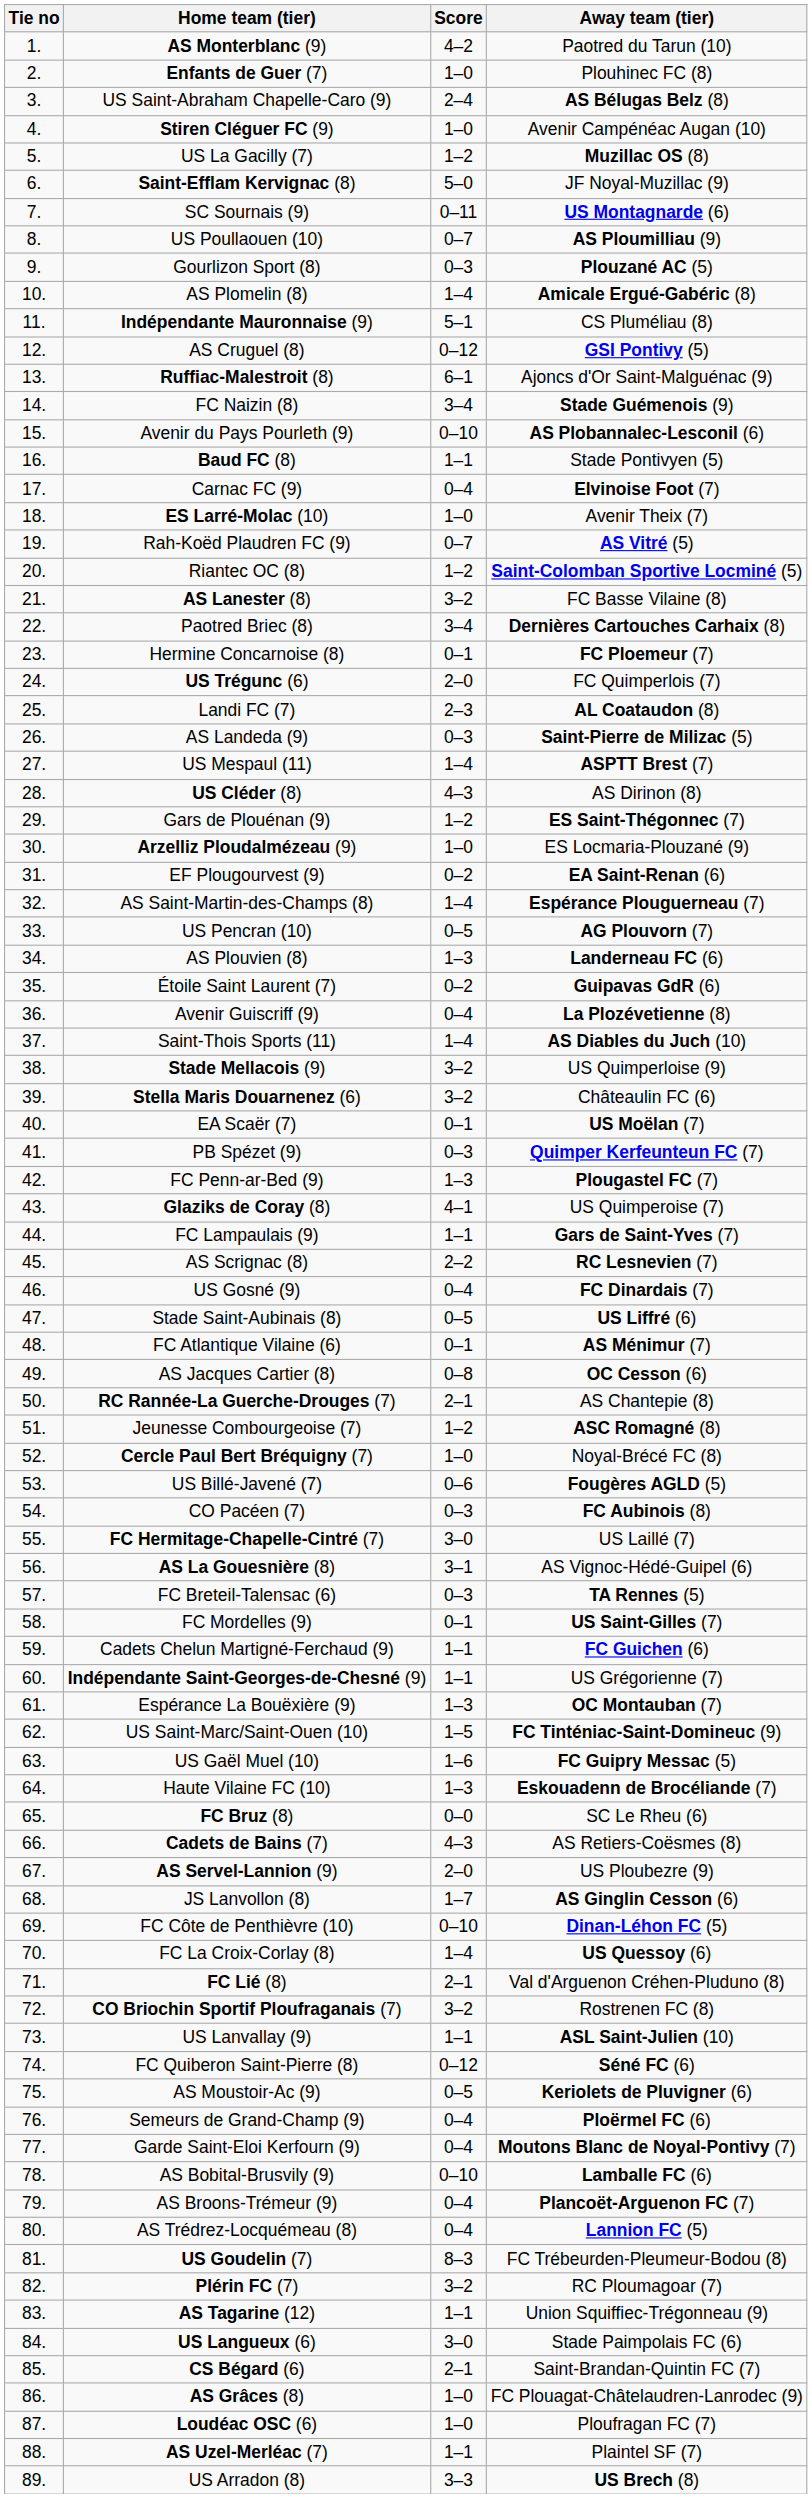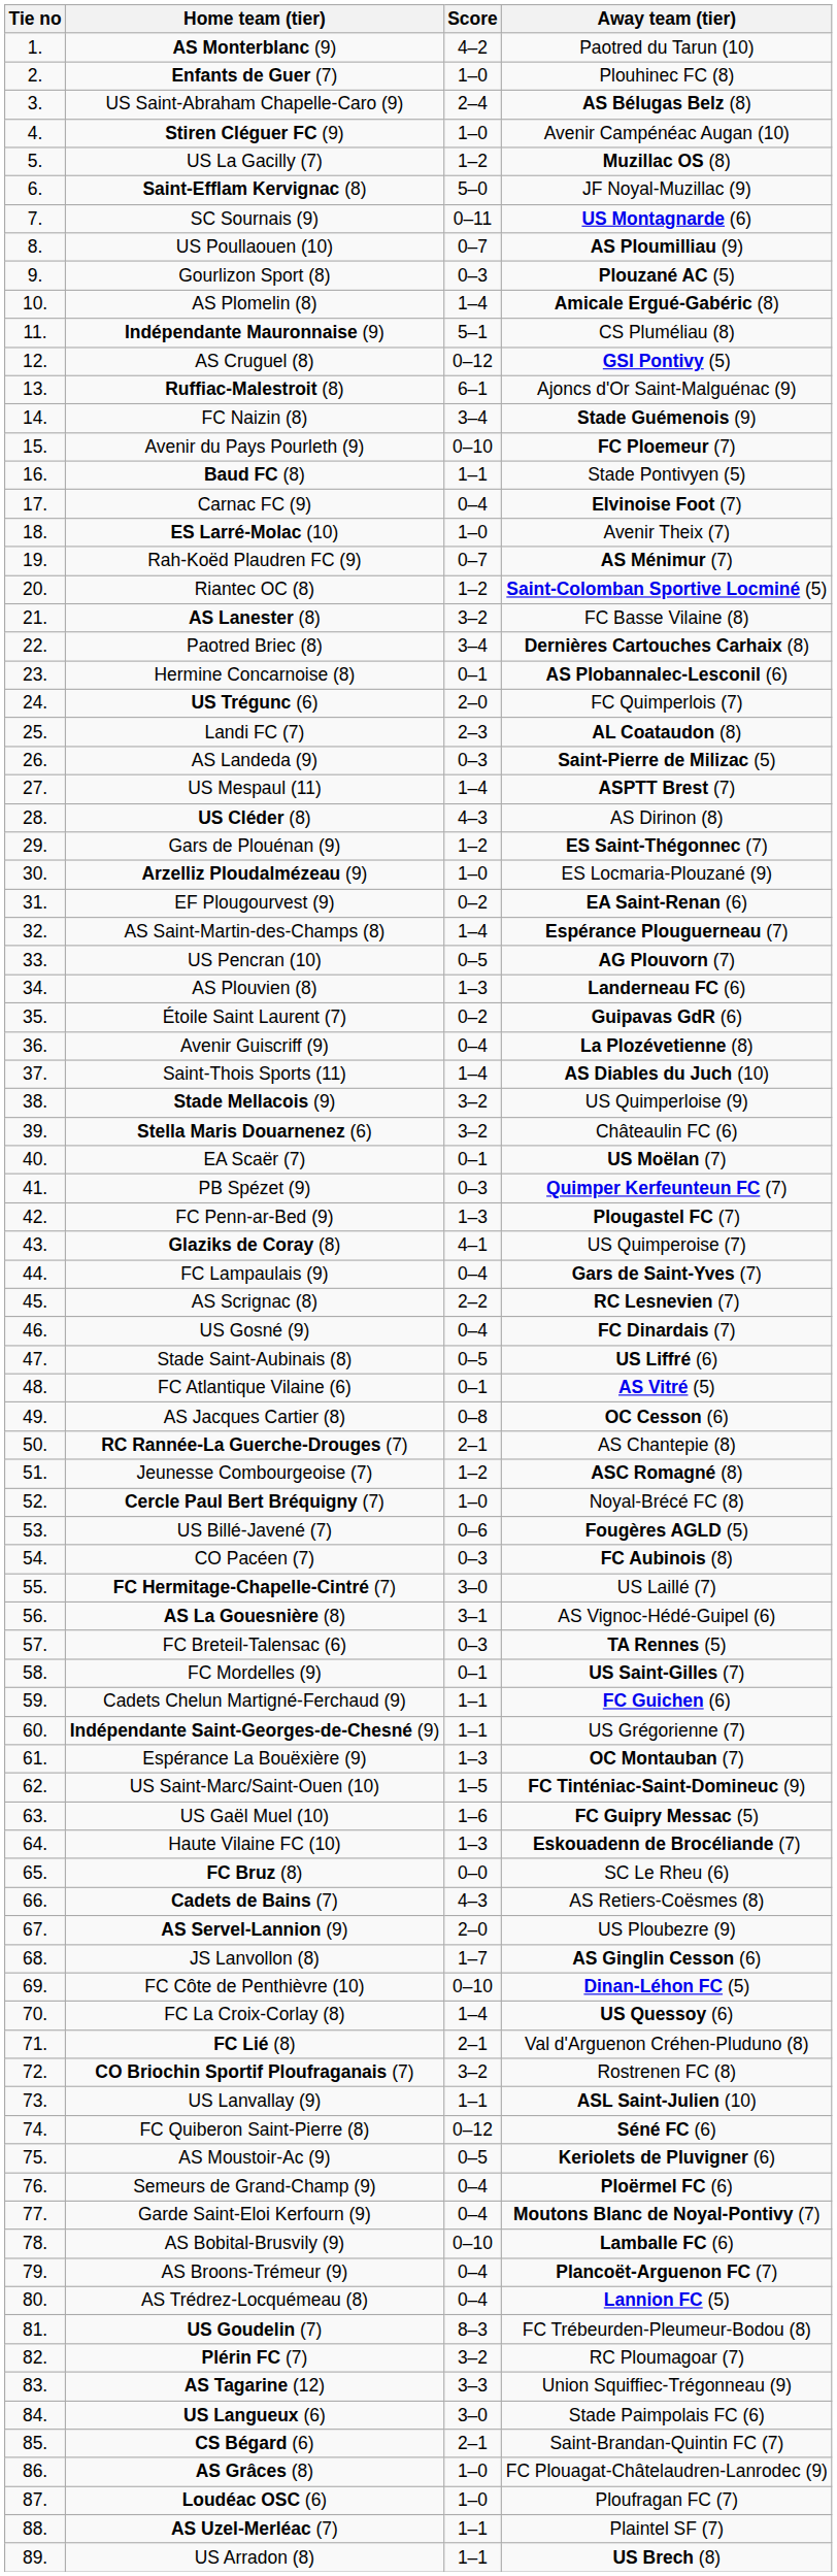Avenir du Pays Pourleth (9) | Away team (tier): AS Plobannalec-Lesconil (6) -> FC Ploemeur (7)
Rah-Koëd Plaudren FC (9) | Away team (tier): AS Vitré (5) -> AS Ménimur (7)
Hermine Concarnoise (8) | Away team (tier): FC Ploemeur (7) -> AS Plobannalec-Lesconil (6)
FC Lampaulais (9) | Score: 1–1 -> 0–4
FC Atlantique Vilaine (6) | Away team (tier): AS Ménimur (7) -> AS Vitré (5)
AS Tagarine (12) | Score: 1–1 -> 3–3
US Arradon (8) | Score: 3–3 -> 1–1
